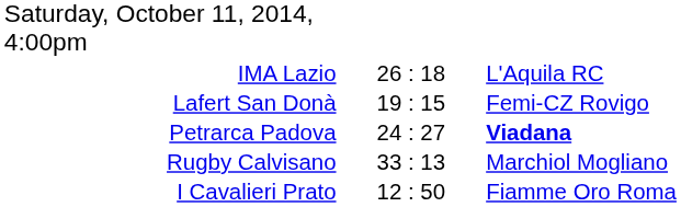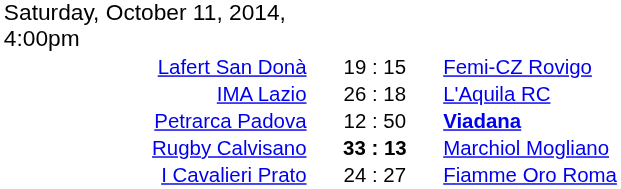rows swapped: IMA Lazio <-> Lafert San Donà
Petrarca Padova | column 2: 24 : 27 -> 12 : 50
Rugby Calvisano | column 2: normal -> bold
I Cavalieri Prato | column 2: 12 : 50 -> 24 : 27
